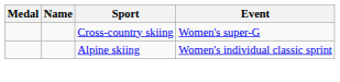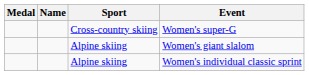+ row: Alpine skiing | Women's giant slalom
